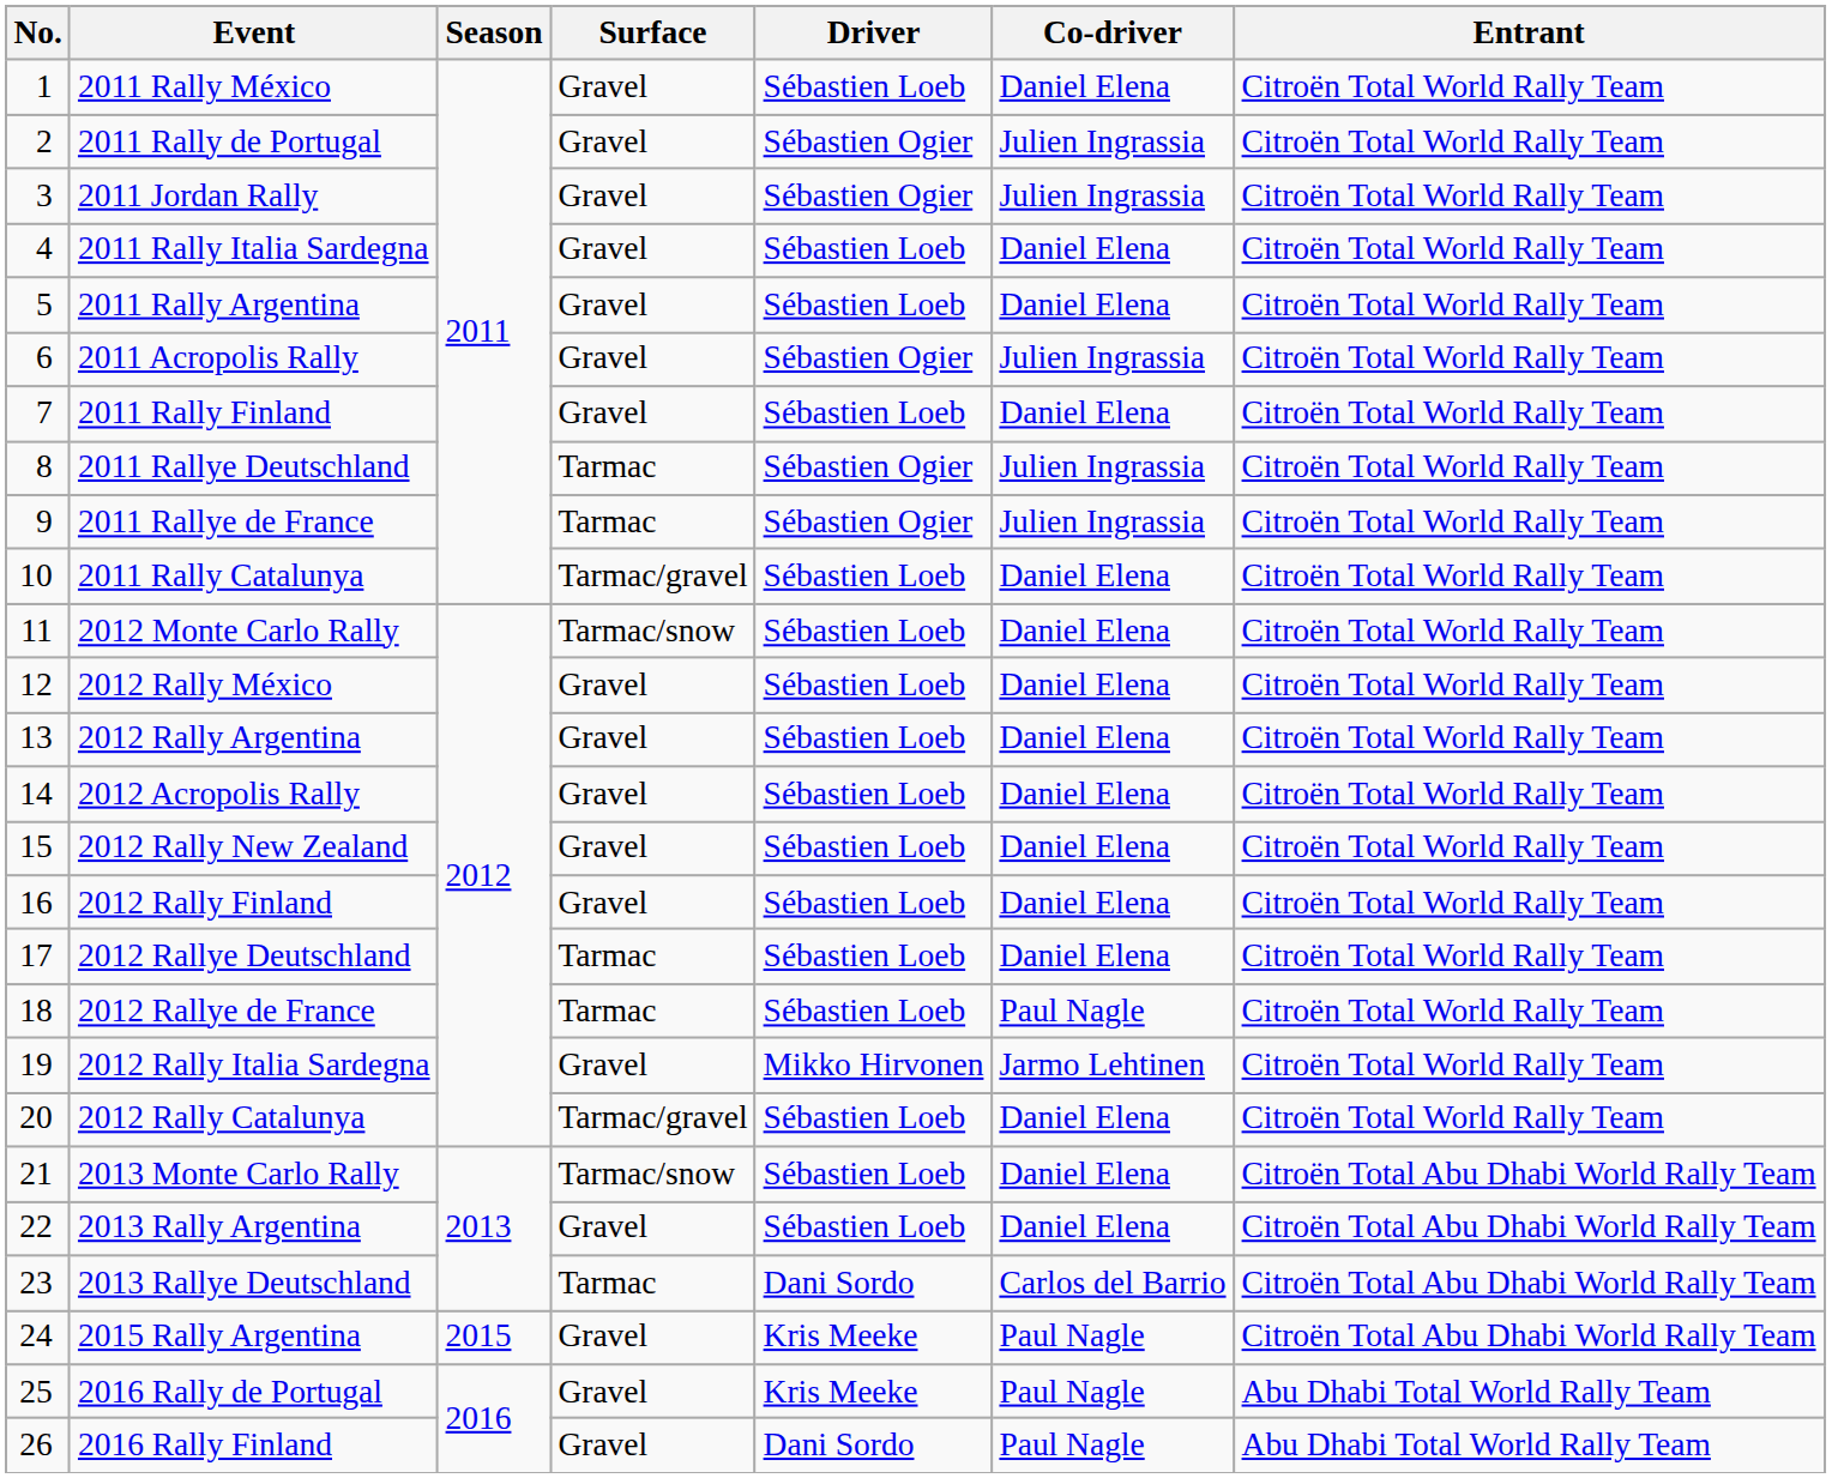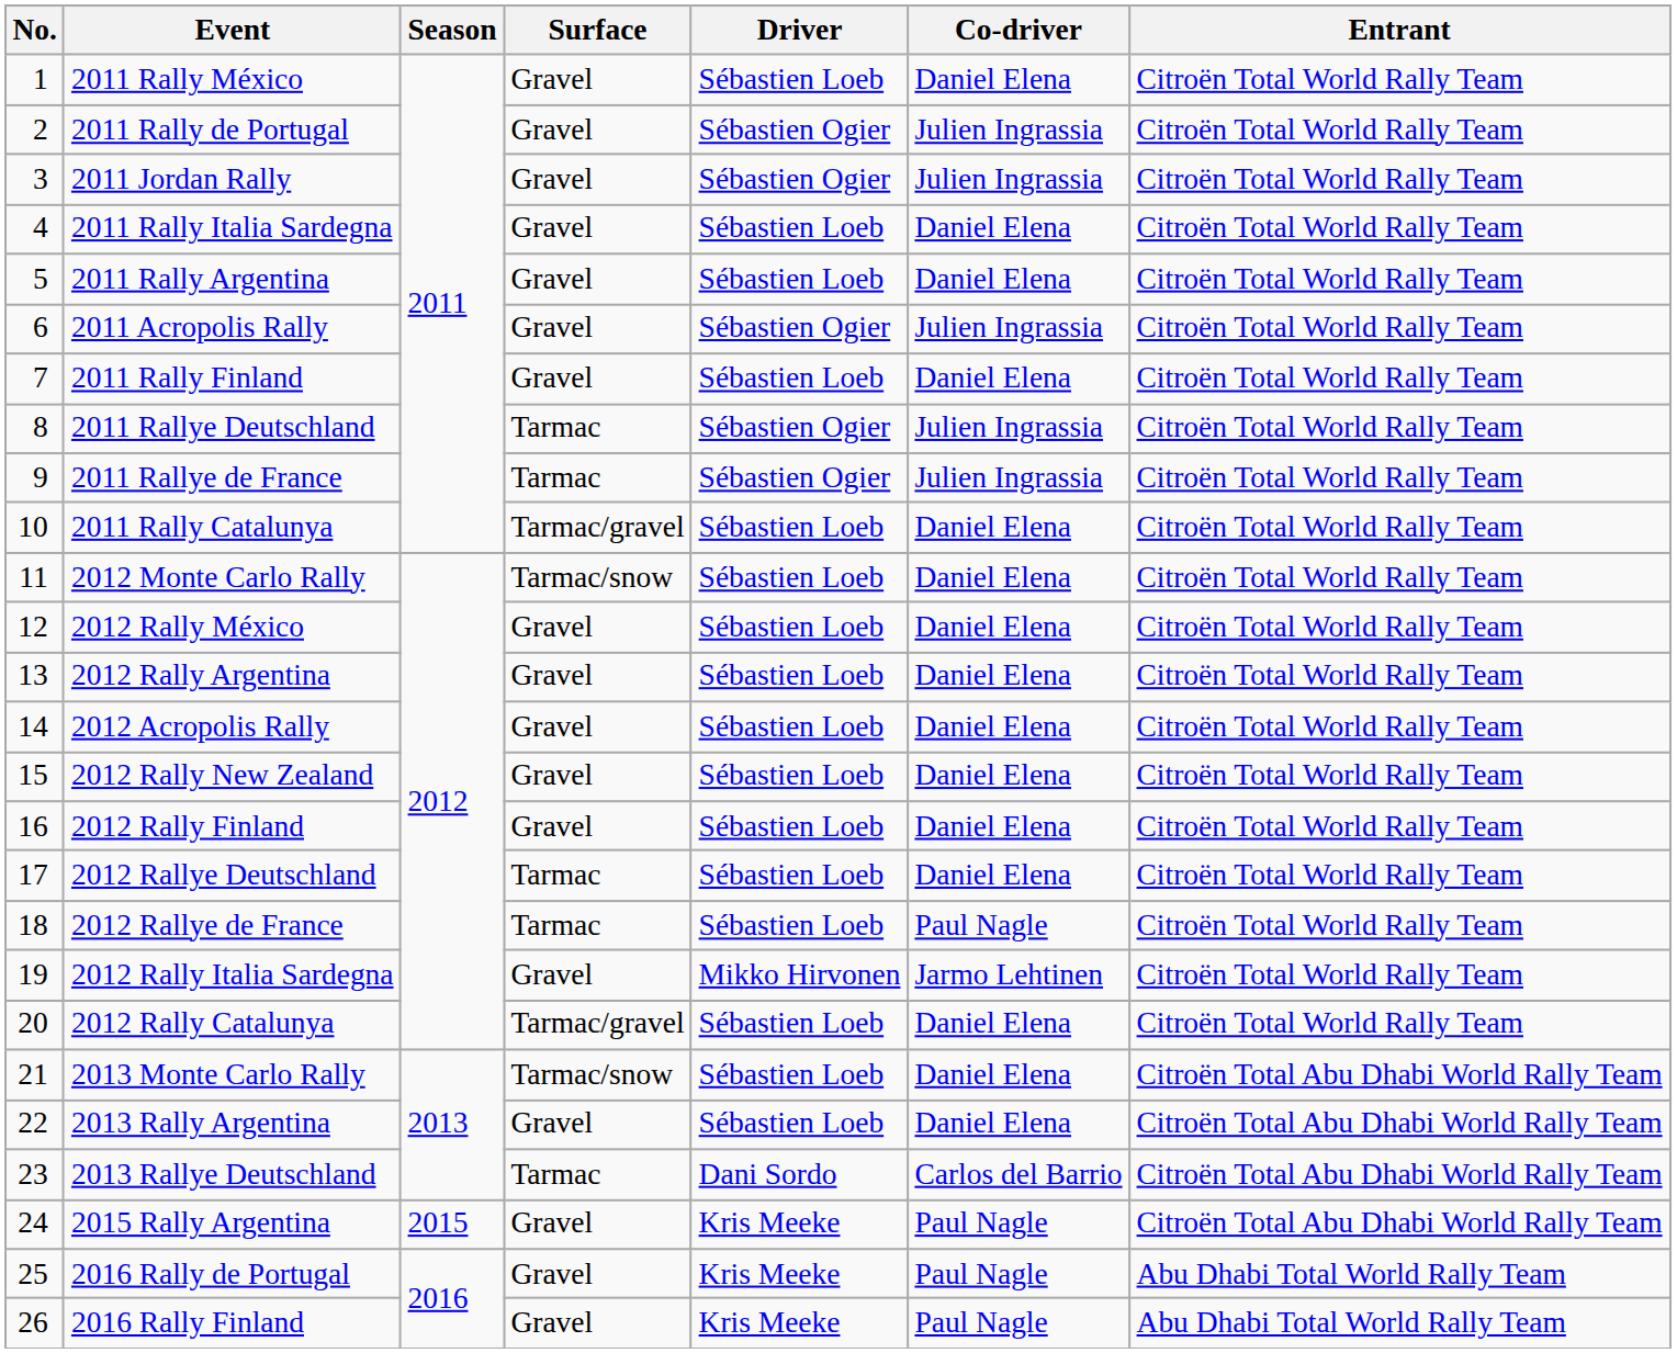2016 Rally Finland | Driver: Dani Sordo -> Kris Meeke
